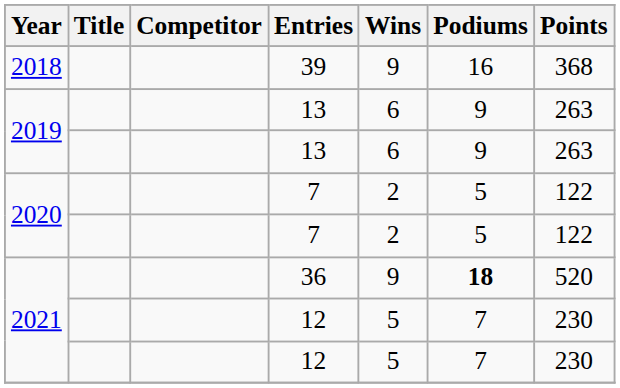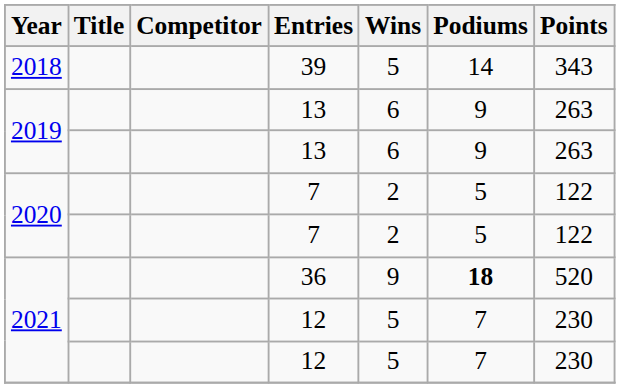39 | Wins: 9 -> 5
39 | Podiums: 16 -> 14
39 | Points: 368 -> 343
